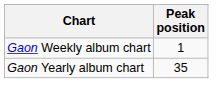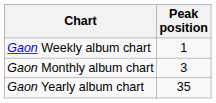+ row: Gaon Monthly album chart | 3
